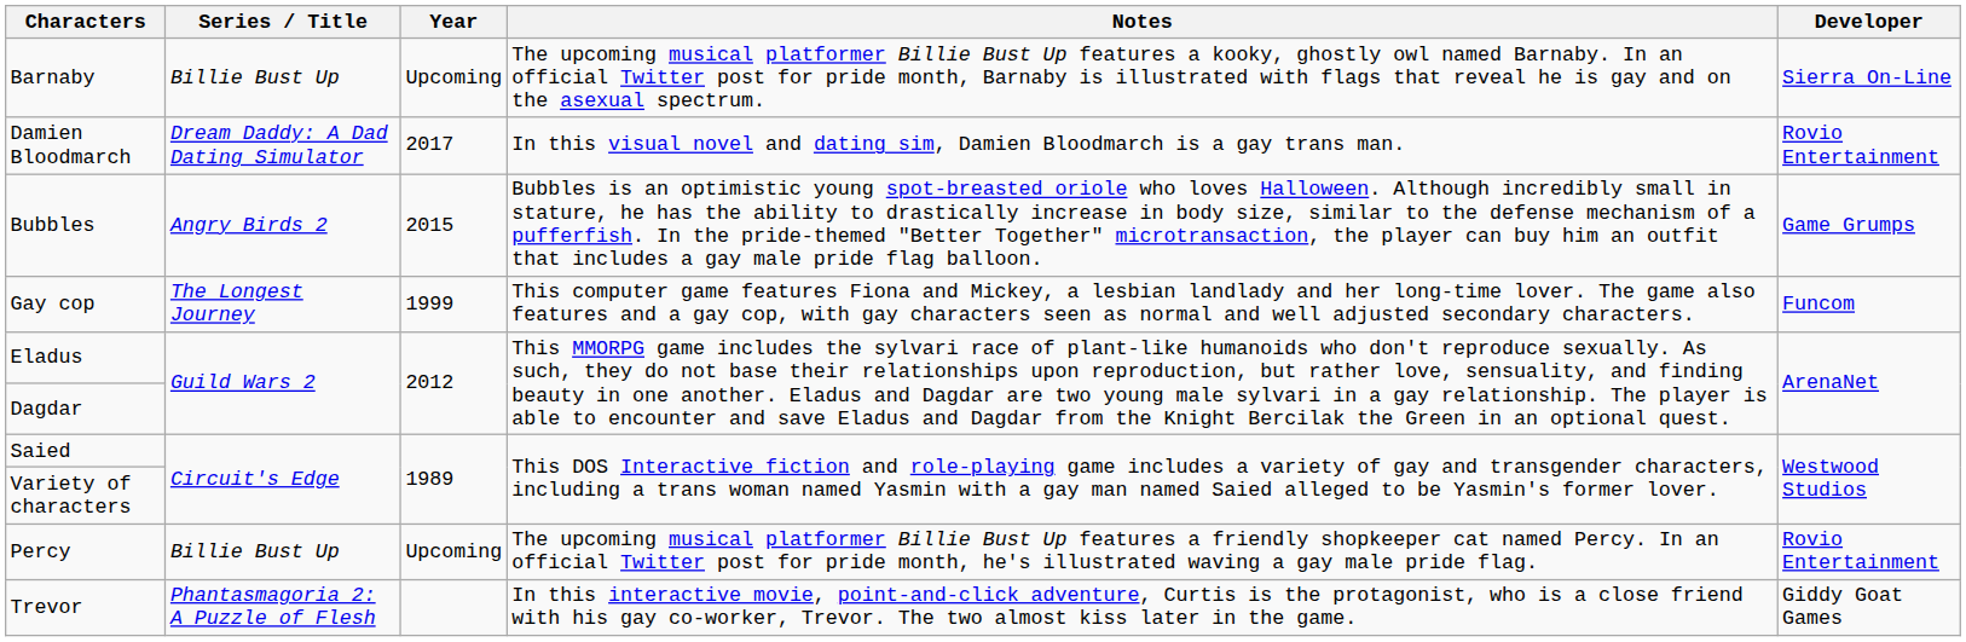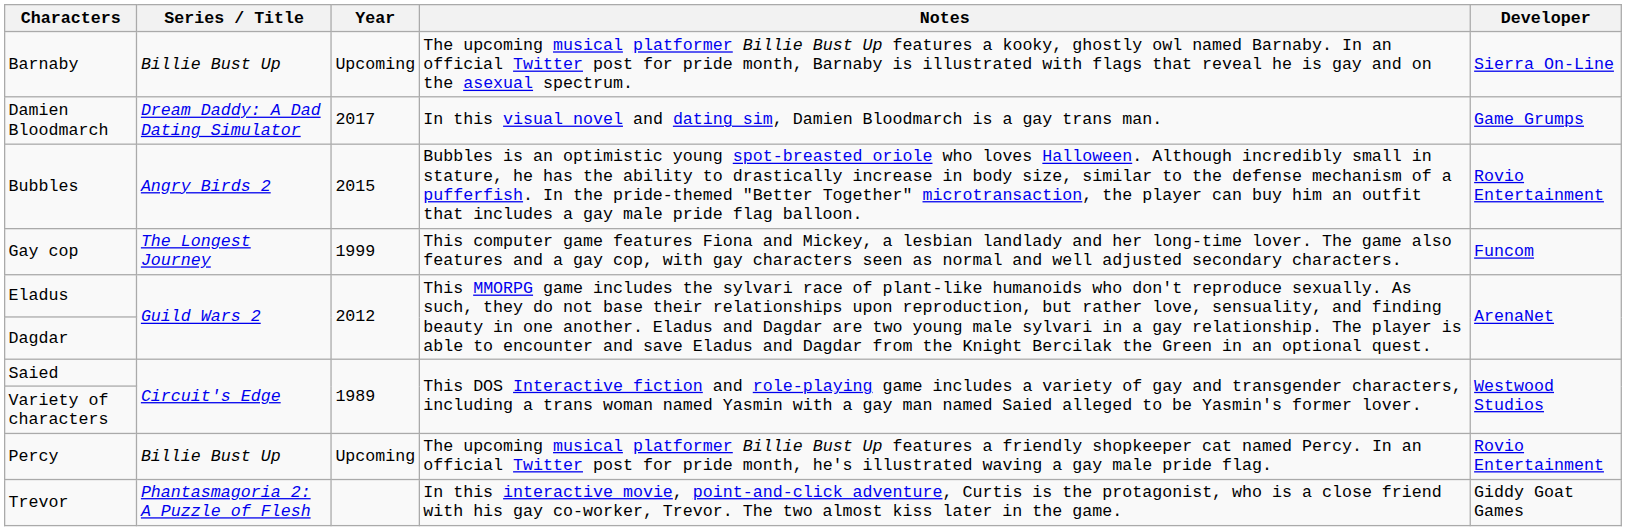Damien Bloodmarch | Developer: Rovio Entertainment -> Game Grumps
Bubbles | Developer: Game Grumps -> Rovio Entertainment
